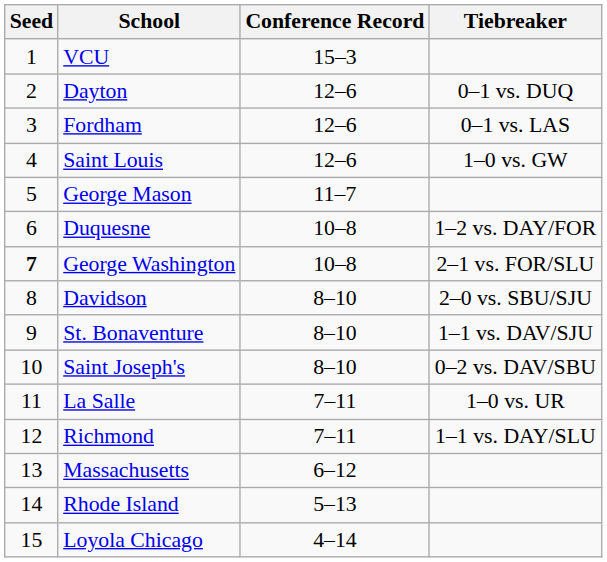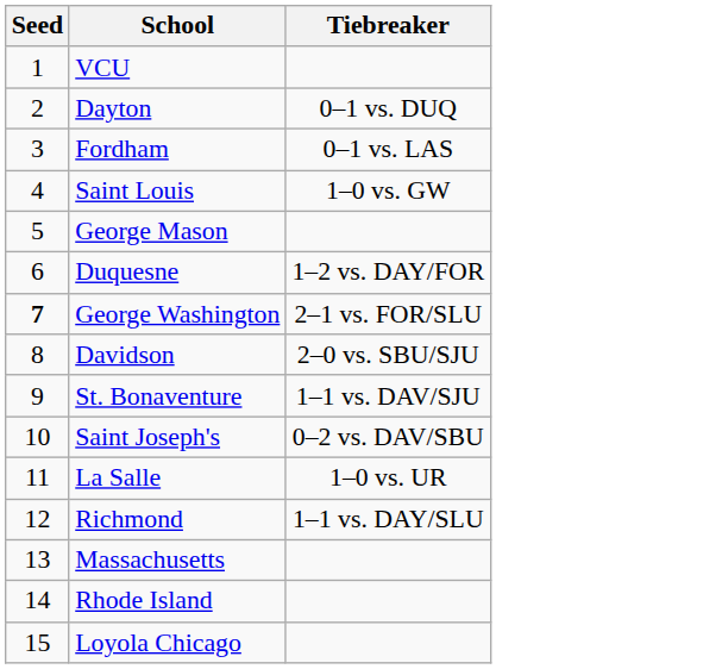- column: Conference Record | 15–3 | 12–6 | 12–6 | 12–6 | 11–7 | 10–8 | 10–8 | 8–10 | 8–10 | 8–10 | 7–11 | 7–11 | 6–12 | 5–13 | 4–14
